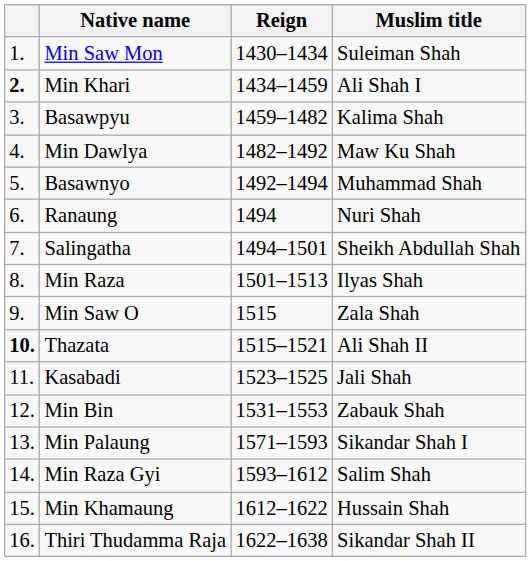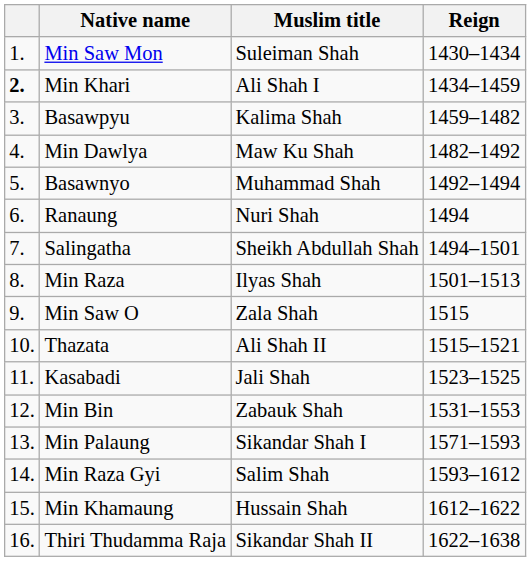columns swapped: Muslim title <-> Reign
Thazata | column 1: bold -> normal
